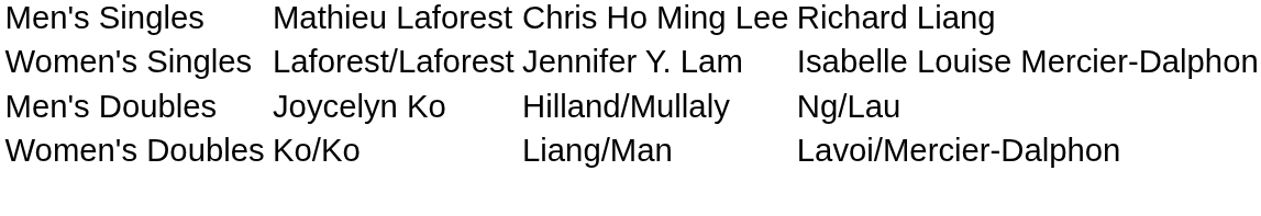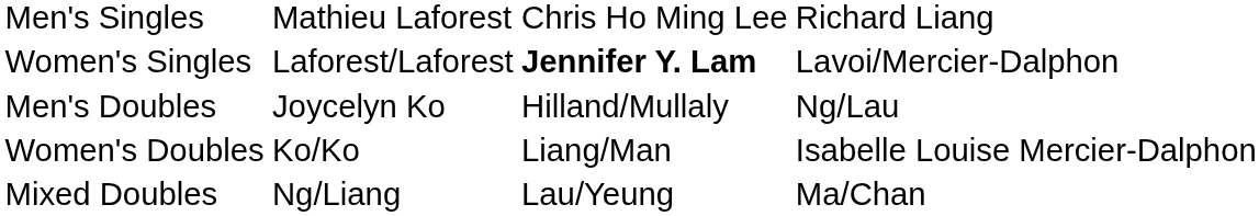Women's Singles | column 3: normal -> bold
Women's Singles | column 4: Isabelle Louise Mercier-Dalphon -> Lavoi/Mercier-Dalphon
Women's Doubles | column 4: Lavoi/Mercier-Dalphon -> Isabelle Louise Mercier-Dalphon
+ row: Mixed Doubles | Ng/Liang | Lau/Yeung | Ma/Chan
